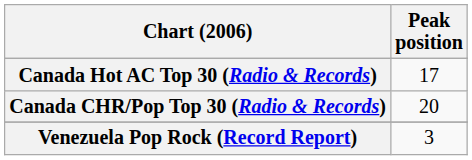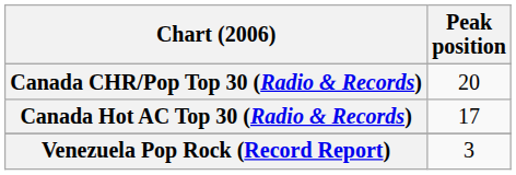rows swapped: Canada CHR/Pop Top 30 (Radio & Records) <-> Canada Hot AC Top 30 (Radio & Records)
